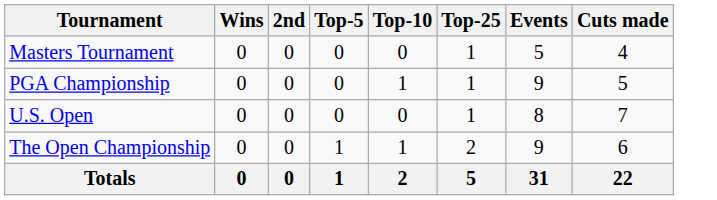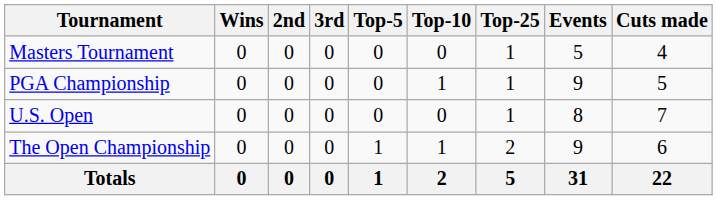+ column: 3rd | 0 | 0 | 0 | 0 | 0
